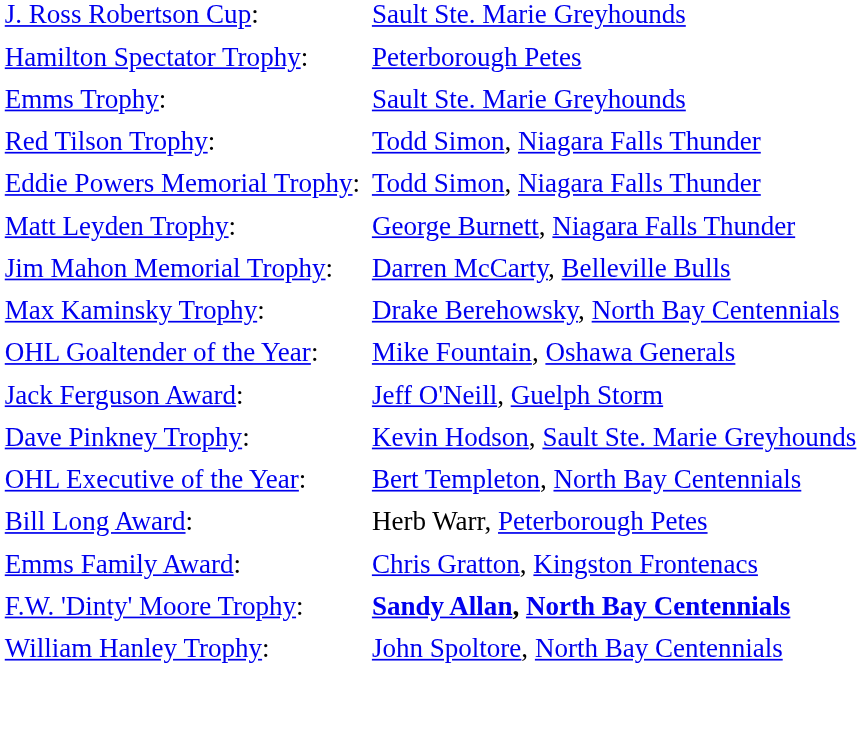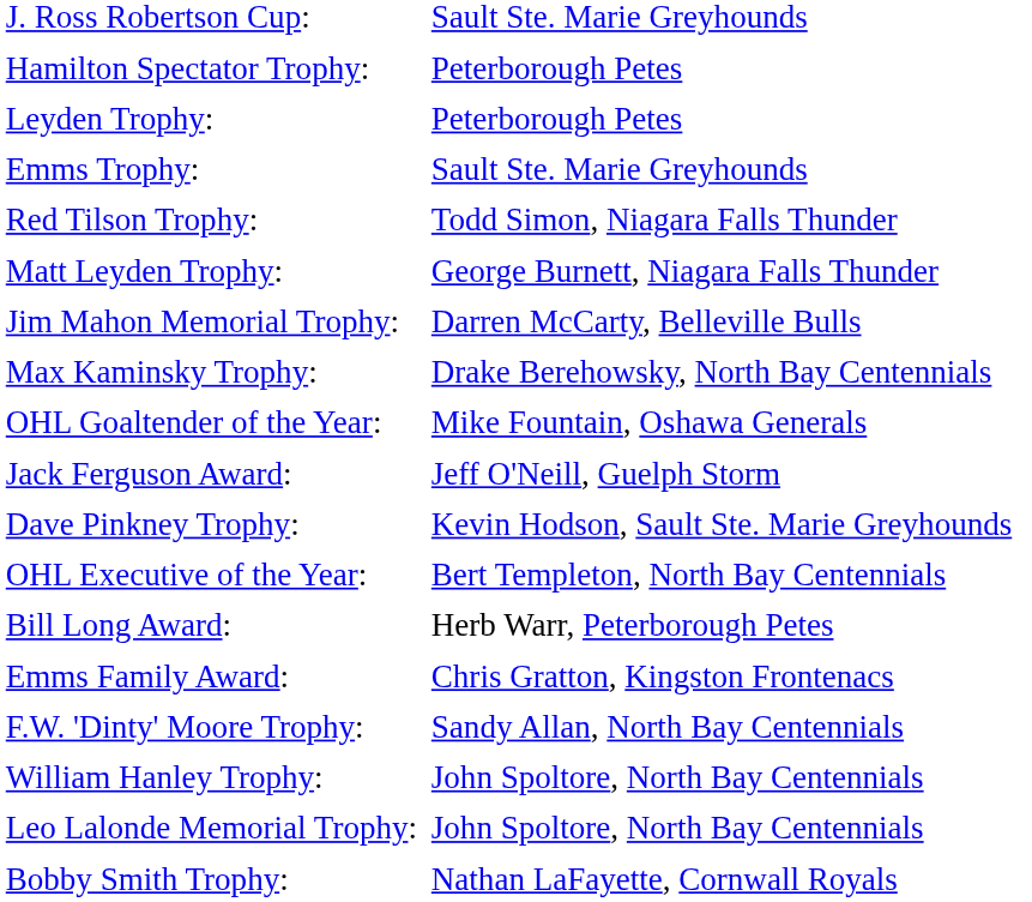+ row: Leyden Trophy: | Peterborough Petes
- row: Eddie Powers Memorial Trophy: | Todd Simon, Niagara Falls Thunder
F.W. 'Dinty' Moore Trophy: | column 2: bold -> normal
+ row: Leo Lalonde Memorial Trophy: | John Spoltore, North Bay Centennials
+ row: Bobby Smith Trophy: | Nathan LaFayette, Cornwall Royals
